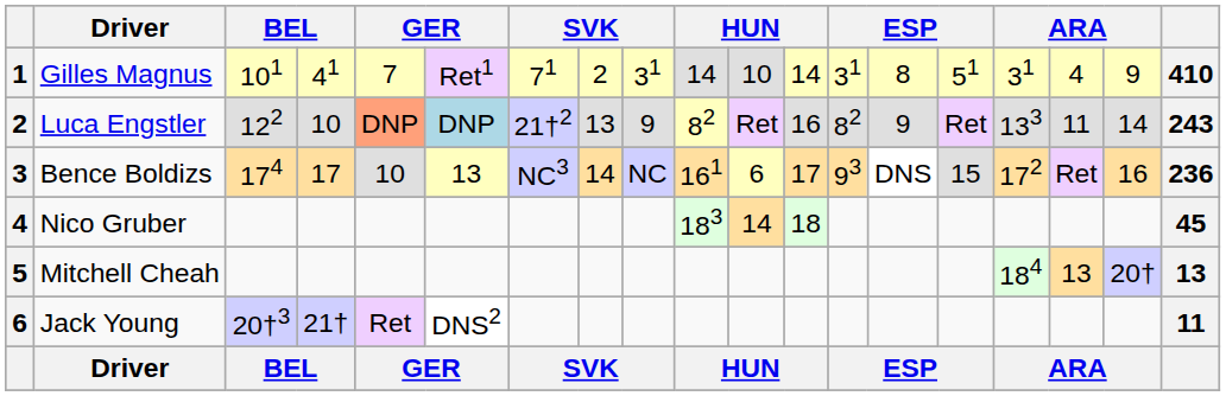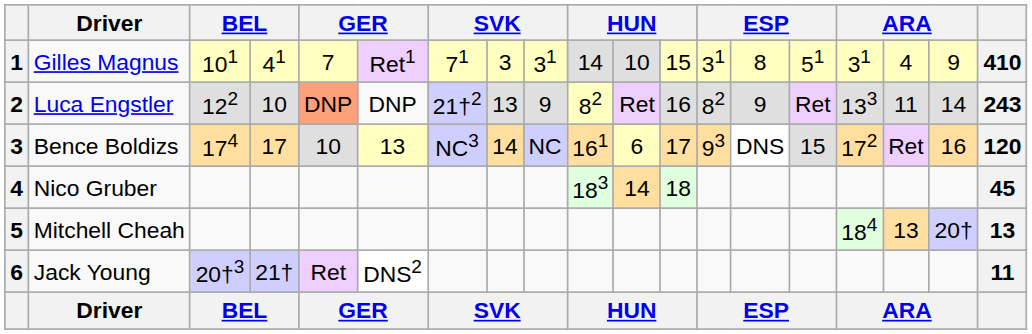Gilles Magnus | column 8: 2 -> 3
Gilles Magnus | column 12: 14 -> 15
Luca Engstler | column 6: lightblue background -> no background
Bence Boldizs | column 19: 236 -> 120
